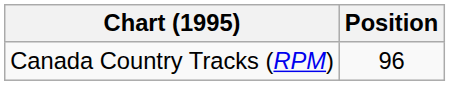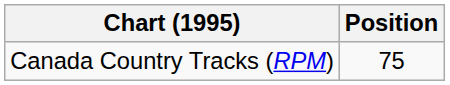Canada Country Tracks (RPM) | Position: 96 -> 75
